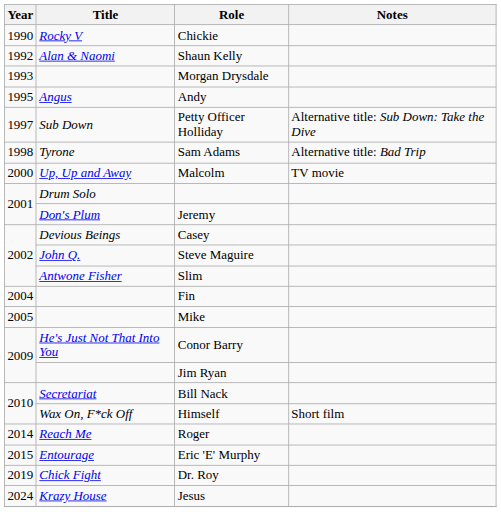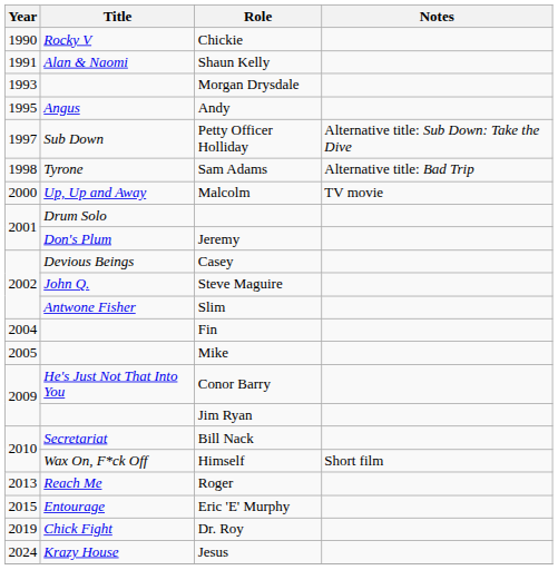Shaun Kelly | Year: 1992 -> 1991
Roger | Year: 2014 -> 2013
